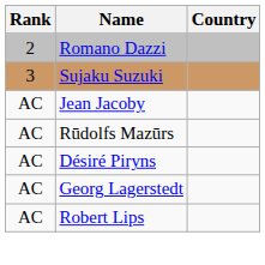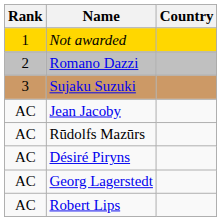+ row: 1 | Not awarded
